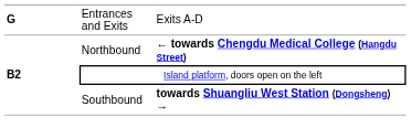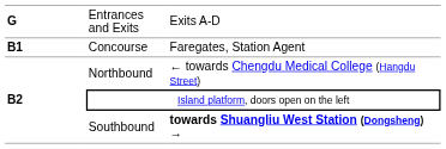+ row: B1 | Concourse | Faregates, Station Agent
Northbound | column 3: bold -> normal
